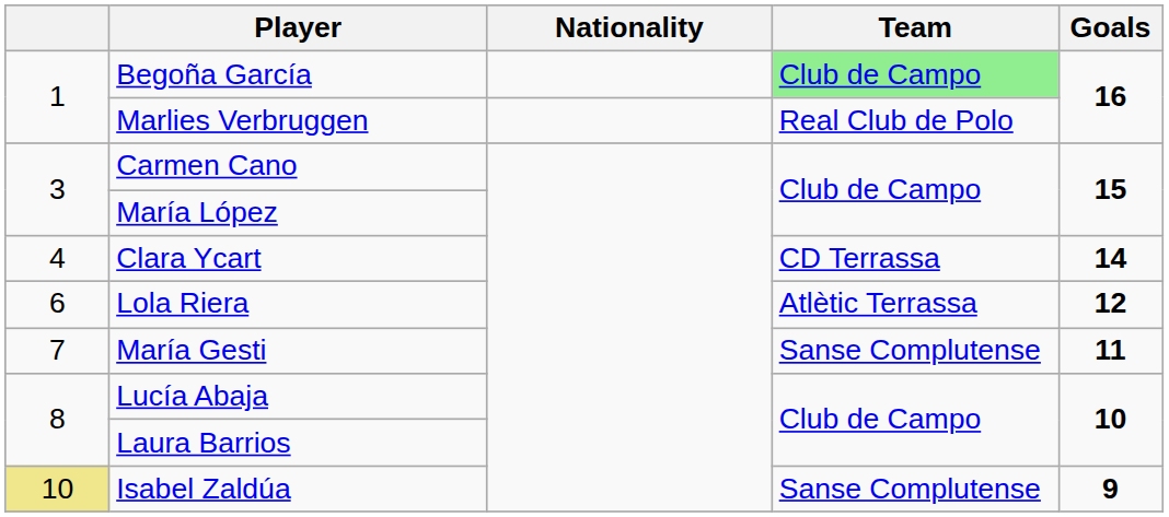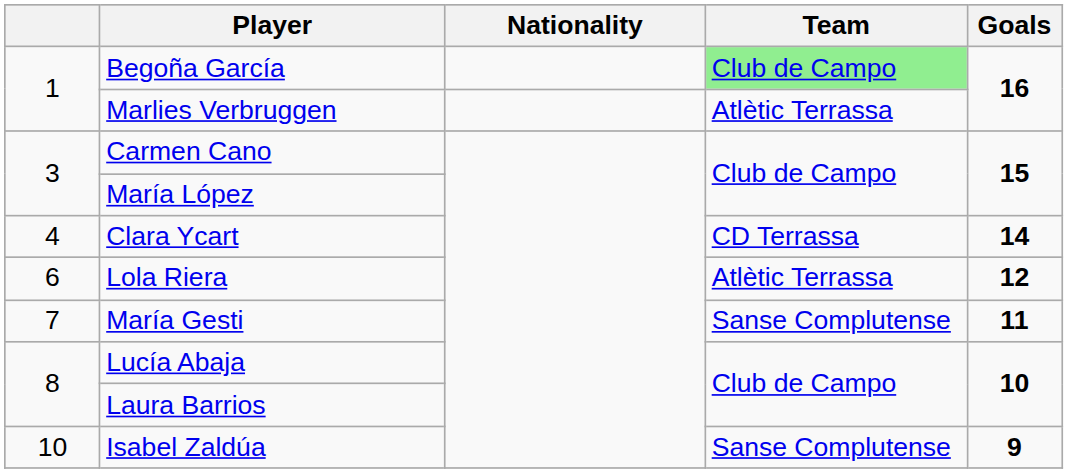Marlies Verbruggen | Team: Real Club de Polo -> Atlètic Terrassa
Isabel Zaldúa | column 1: khaki background -> no background
